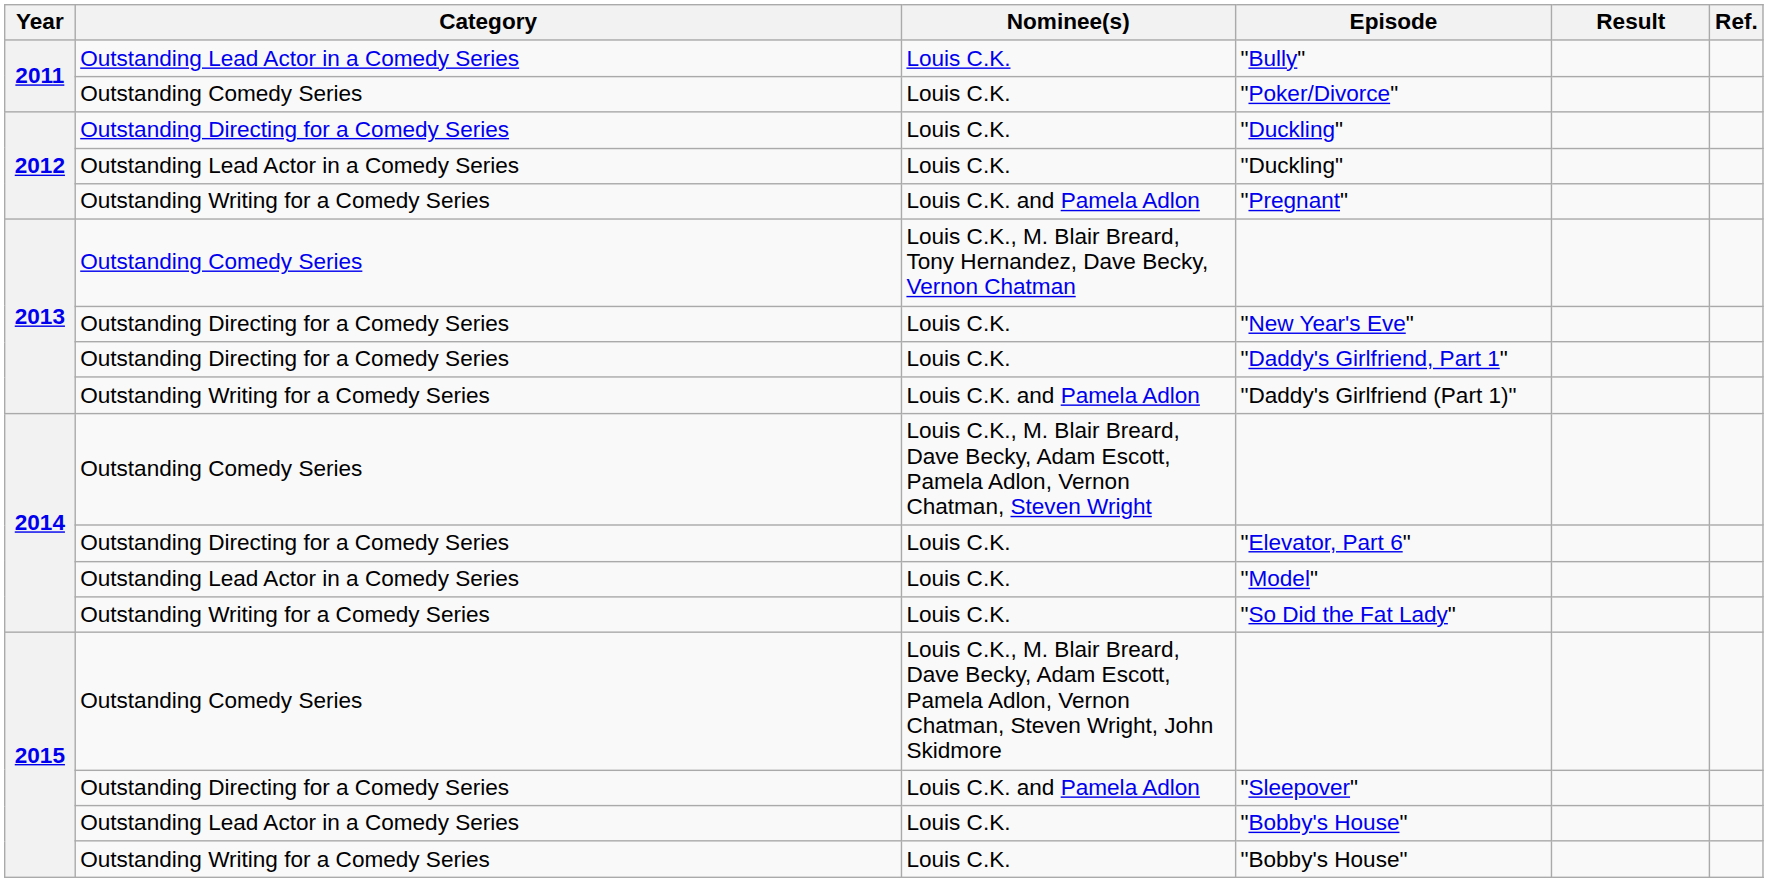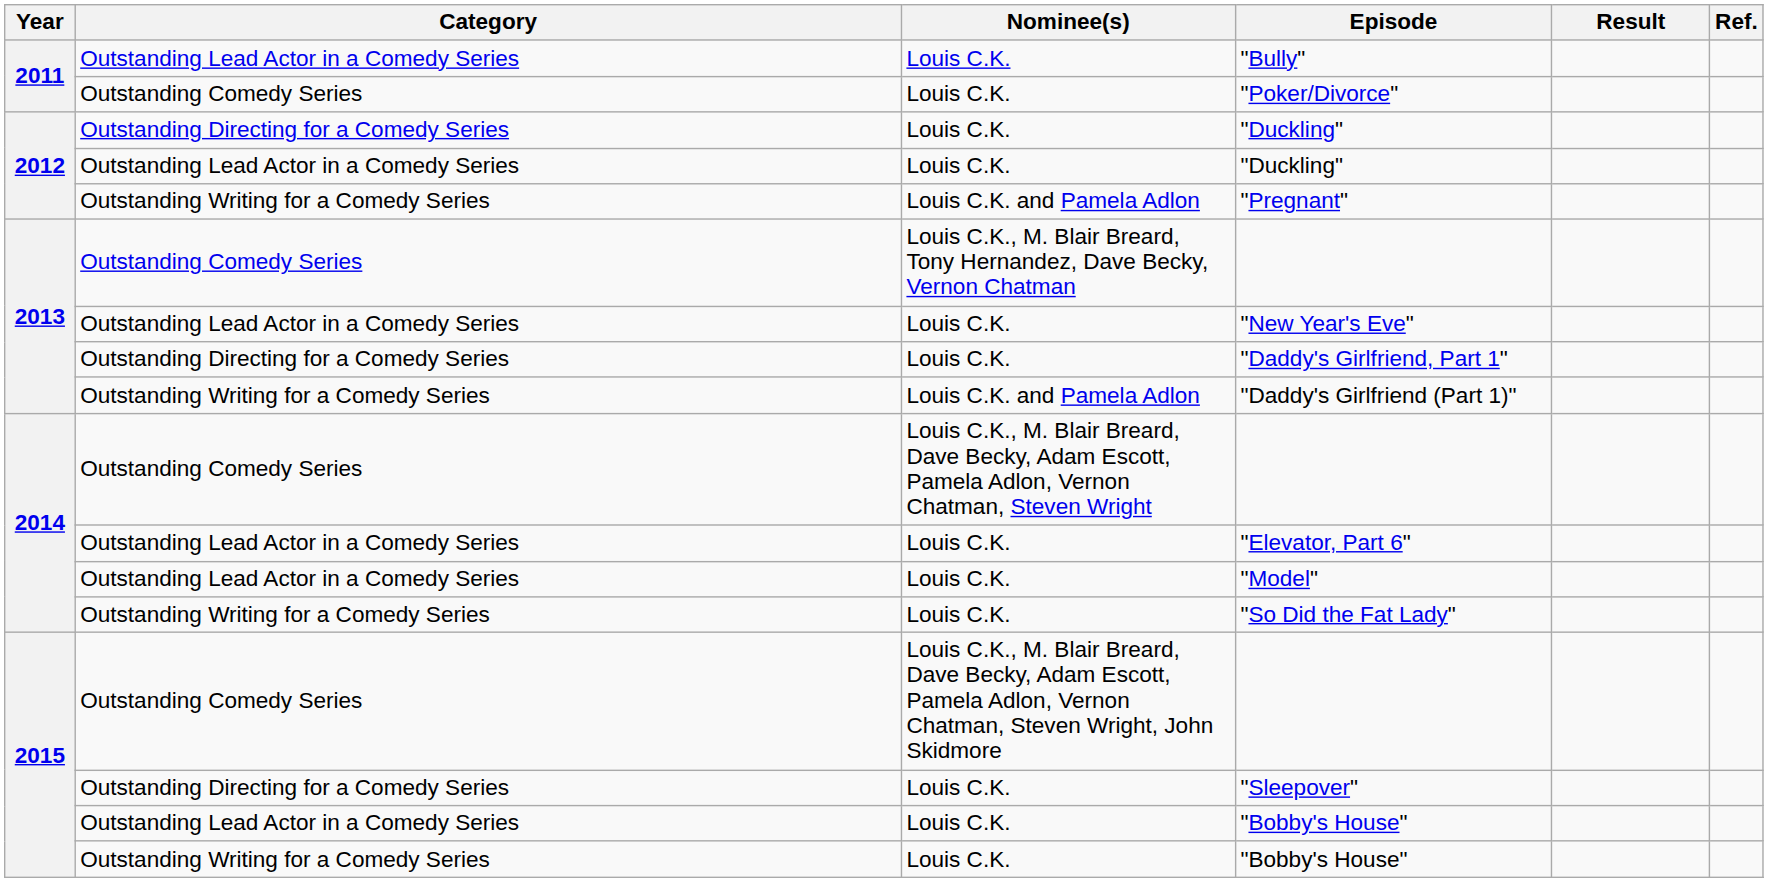"New Year's Eve" | Category: Outstanding Directing for a Comedy Series -> Outstanding Lead Actor in a Comedy Series
"Elevator, Part 6" | Category: Outstanding Directing for a Comedy Series -> Outstanding Lead Actor in a Comedy Series
"Sleepover" | Nominee(s): Louis C.K. and Pamela Adlon -> Louis C.K.
